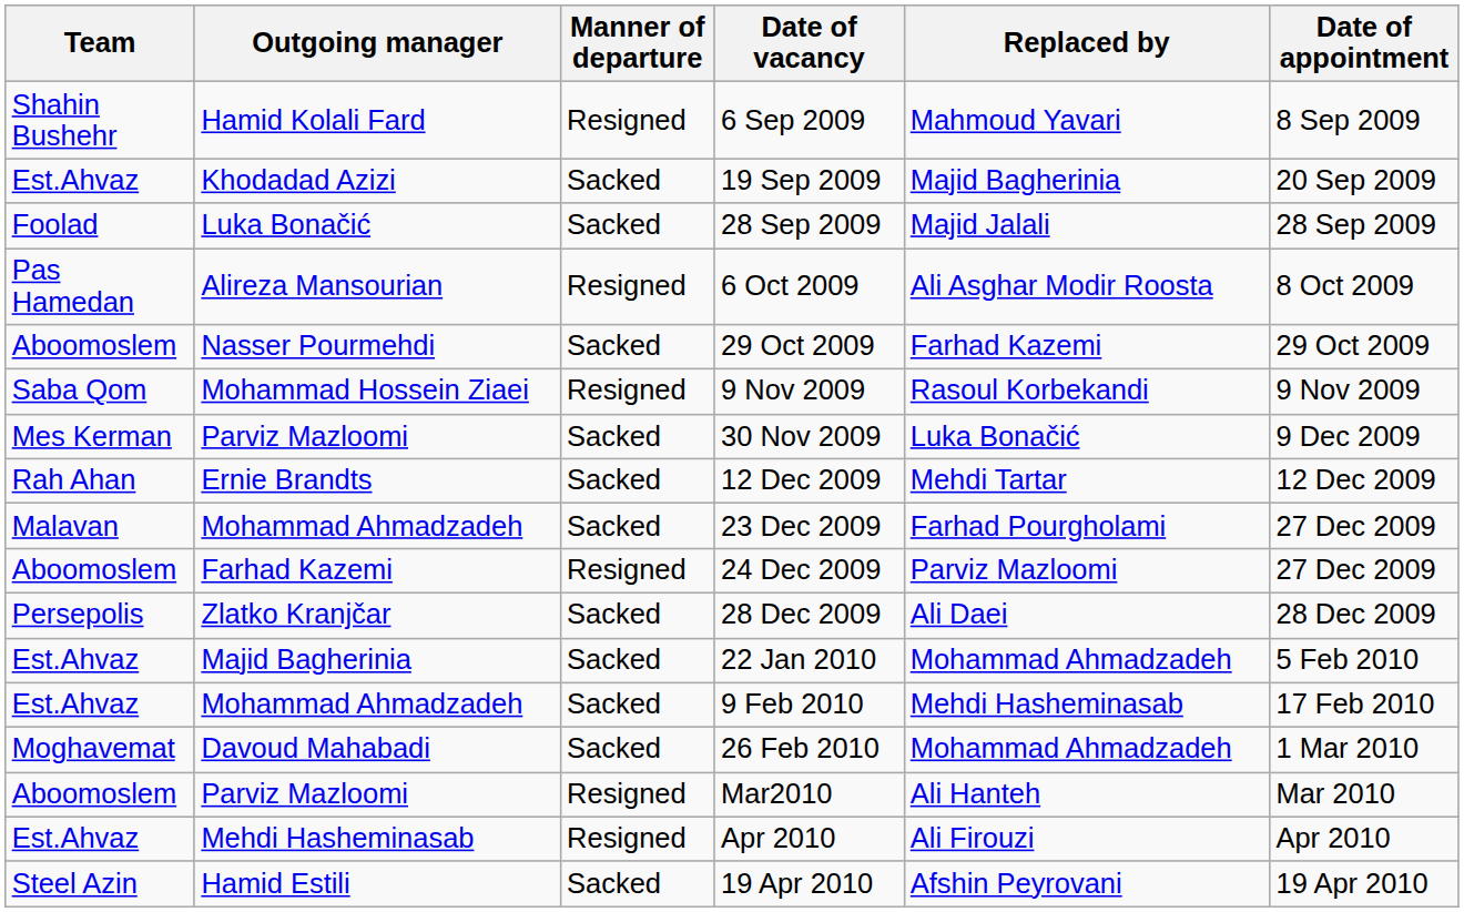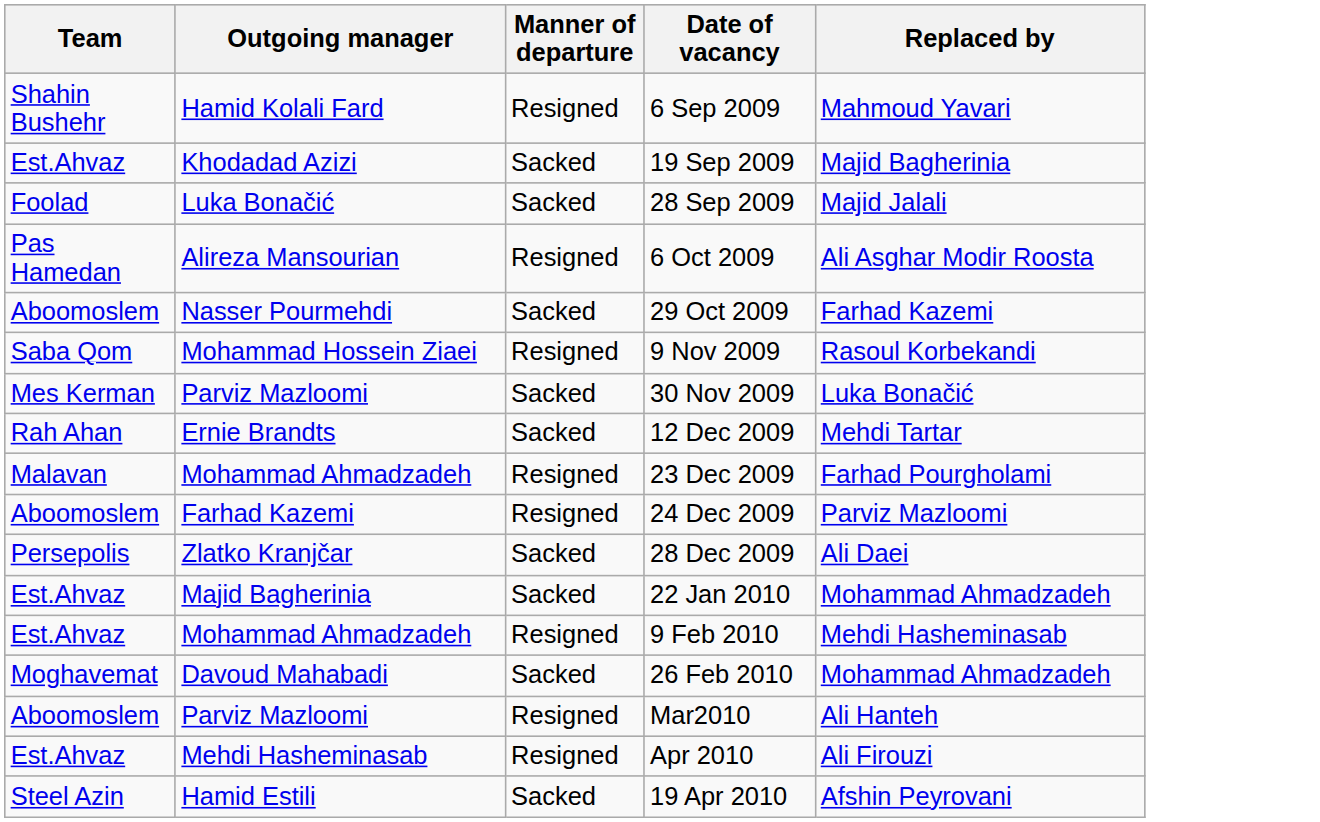- column: Date of appointment | 8 Sep 2009 | 20 Sep 2009 | 28 Sep 2009 | 8 Oct 2009 | 29 Oct 2009 | 9 Nov 2009 | 9 Dec 2009 | 12 Dec 2009 | 27 Dec 2009 | 27 Dec 2009 | 28 Dec 2009 | 5 Feb 2010 | 17 Feb 2010 | 1 Mar 2010 | Mar 2010 | Apr 2010 | 19 Apr 2010
23 Dec 2009 | Manner of departure: Sacked -> Resigned
9 Feb 2010 | Manner of departure: Sacked -> Resigned
